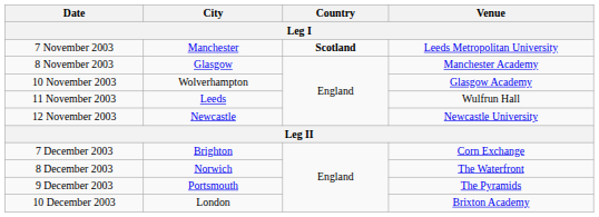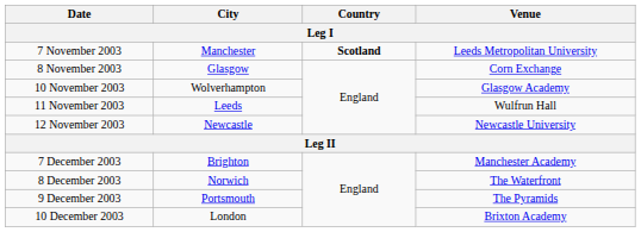8 November 2003 | Venue: Manchester Academy -> Corn Exchange
7 December 2003 | Venue: Corn Exchange -> Manchester Academy
